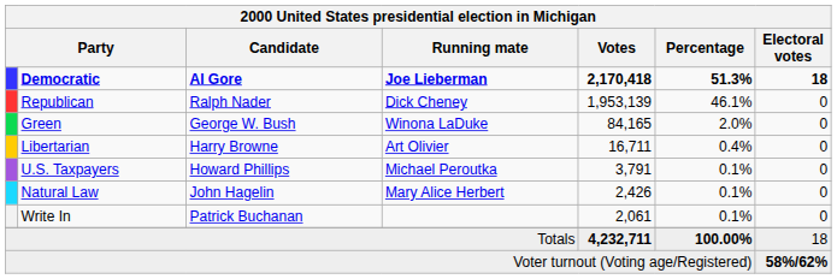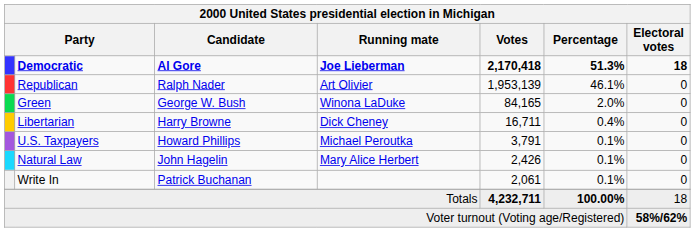Republican | Running mate: Dick Cheney -> Art Olivier
Libertarian | Running mate: Art Olivier -> Dick Cheney
